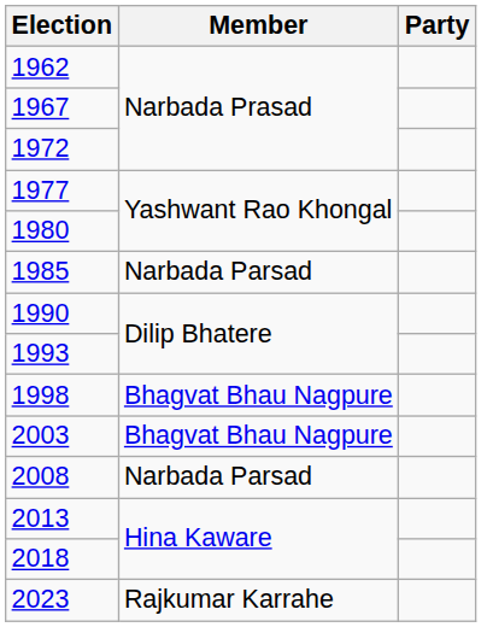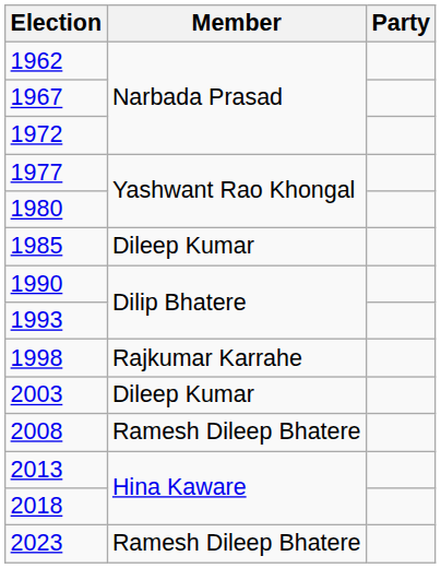1985 | Member: Narbada Parsad -> Dileep Kumar
1998 | Member: Bhagvat Bhau Nagpure -> Rajkumar Karrahe
2003 | Member: Bhagvat Bhau Nagpure -> Dileep Kumar
2008 | Member: Narbada Parsad -> Ramesh Dileep Bhatere
2023 | Member: Rajkumar Karrahe -> Ramesh Dileep Bhatere
